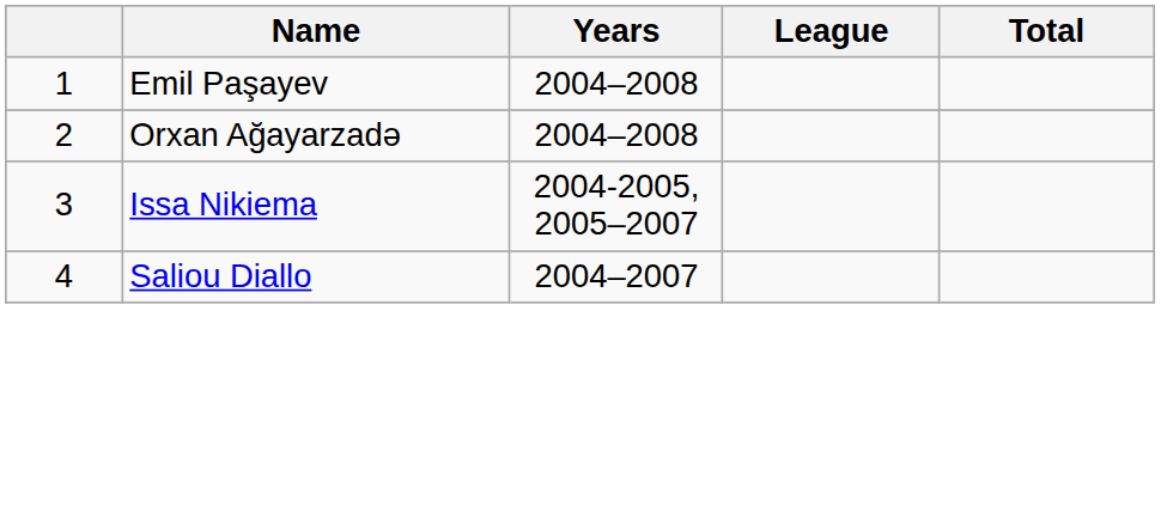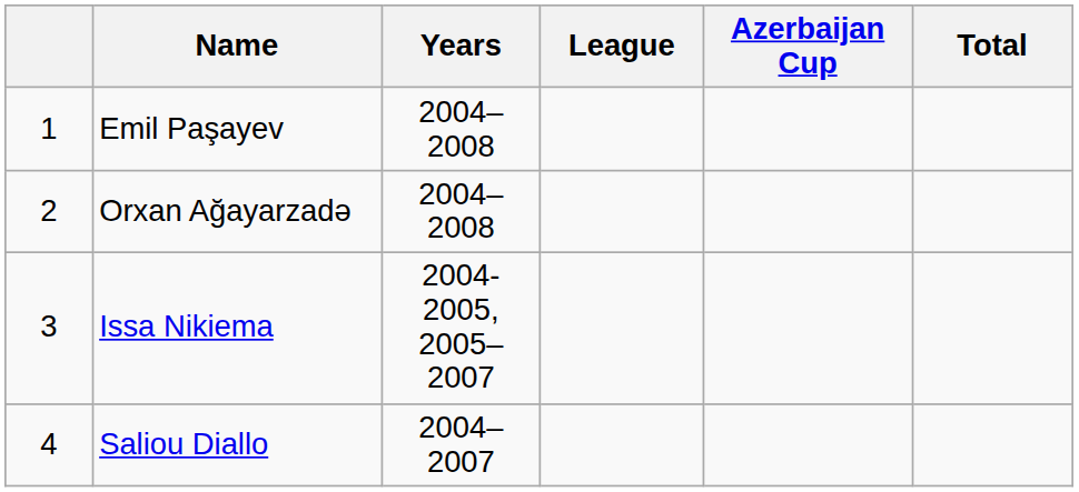+ column: Azerbaijan Cup
